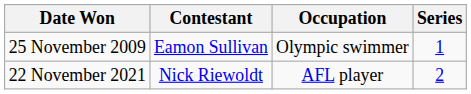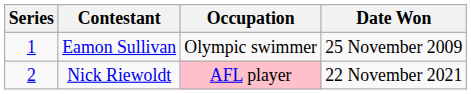columns swapped: Series <-> Date Won
Nick Riewoldt | Occupation: no background -> pink background
